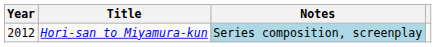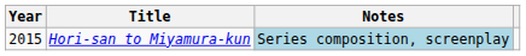Hori-san to Miyamura-kun | Year: 2012 -> 2015
